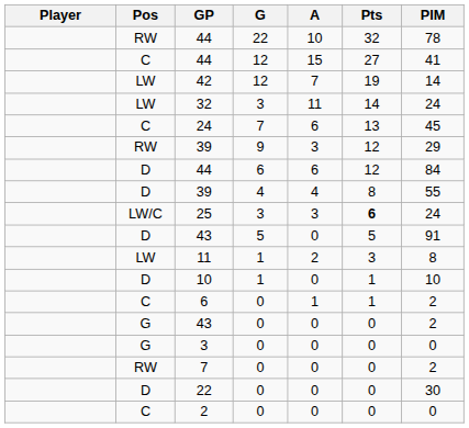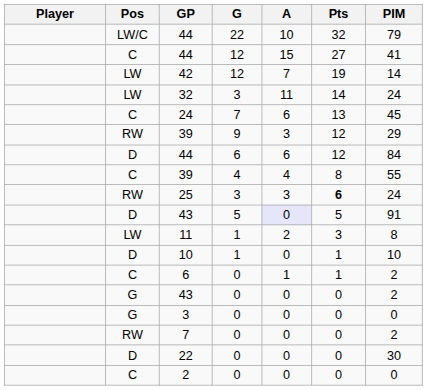44 / 22 | Pos: RW -> LW/C
44 / 22 | PIM: 78 -> 79
39 / 4 | Pos: D -> C
25 | Pos: LW/C -> RW
43 / 5 | A: no background -> lavender background
